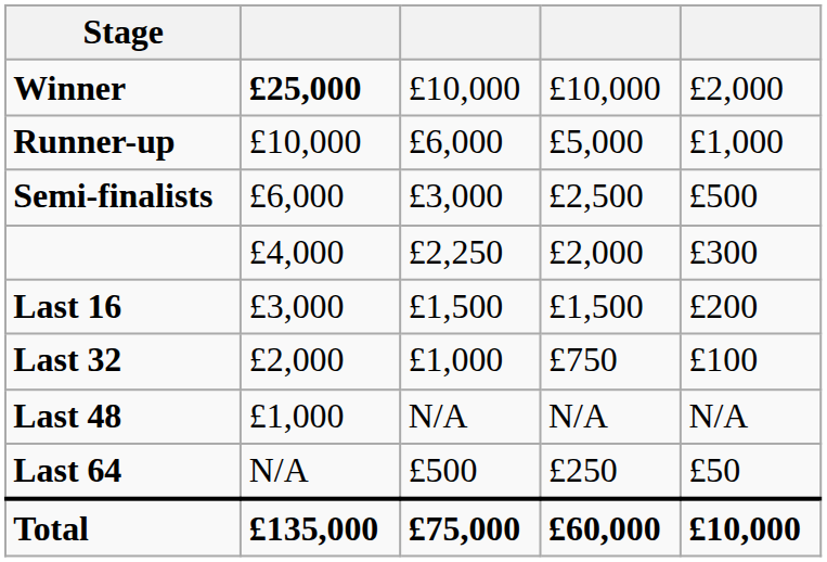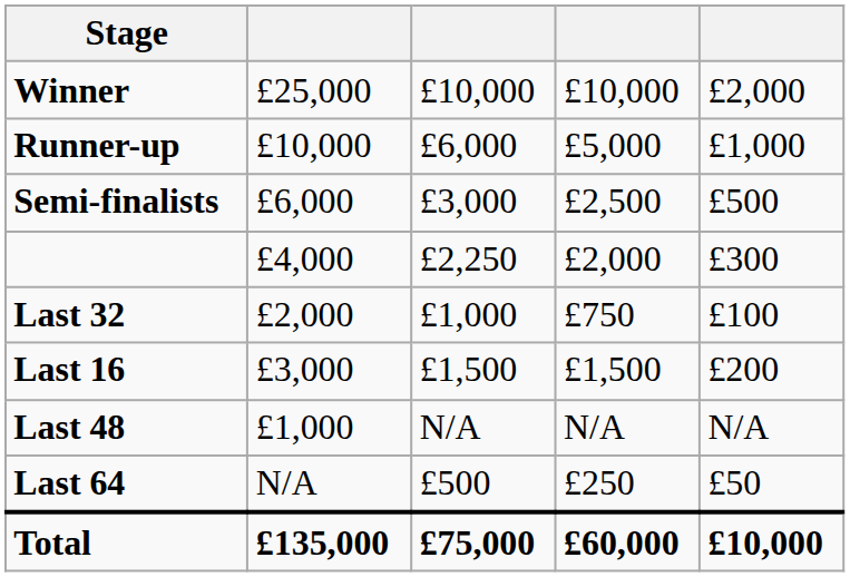Winner | column 2: bold -> normal
rows swapped: Last 16 <-> Last 32
